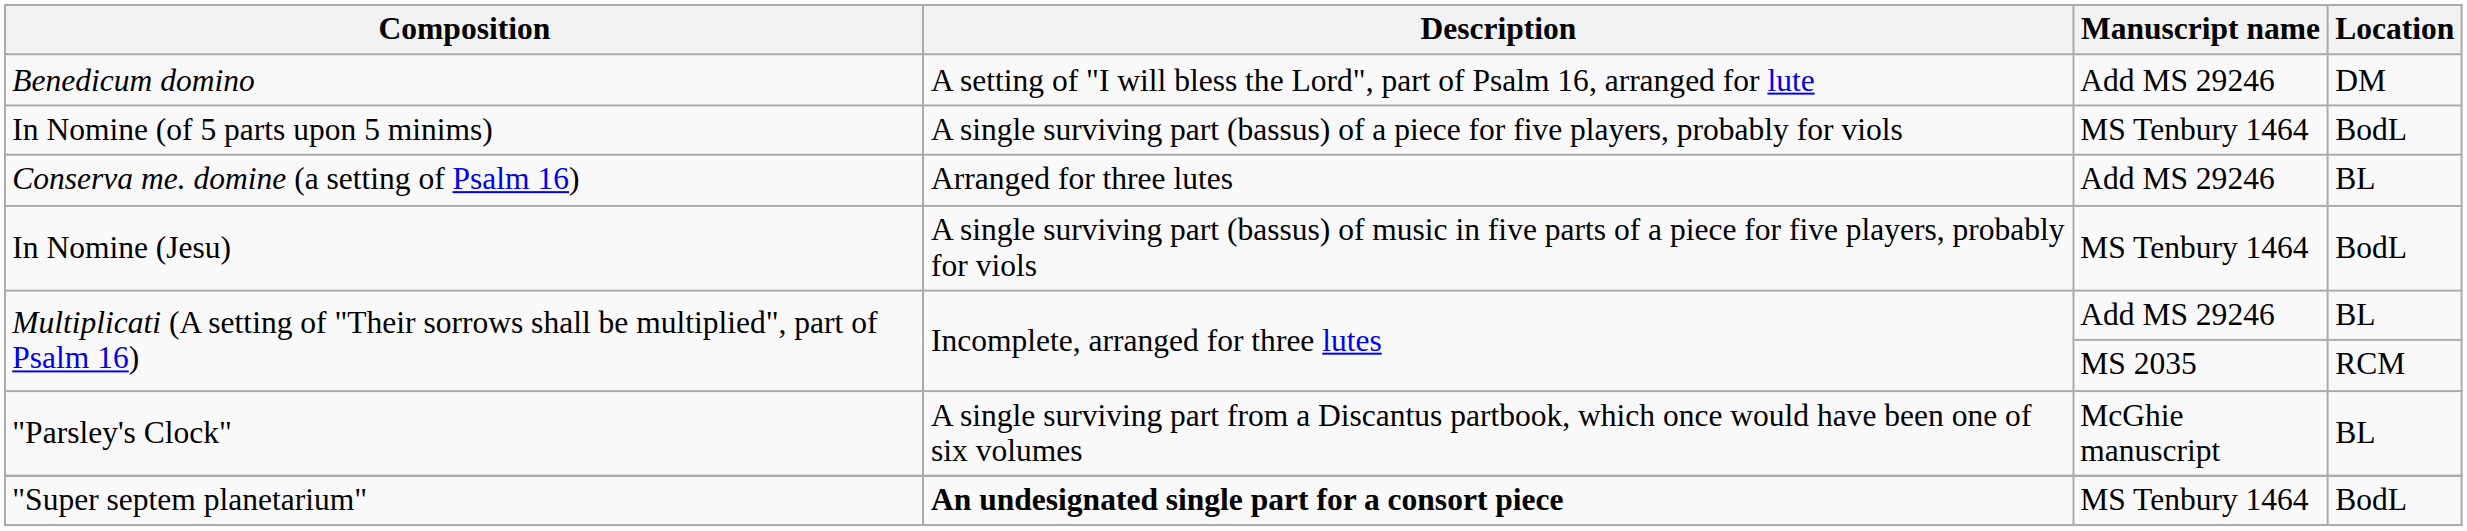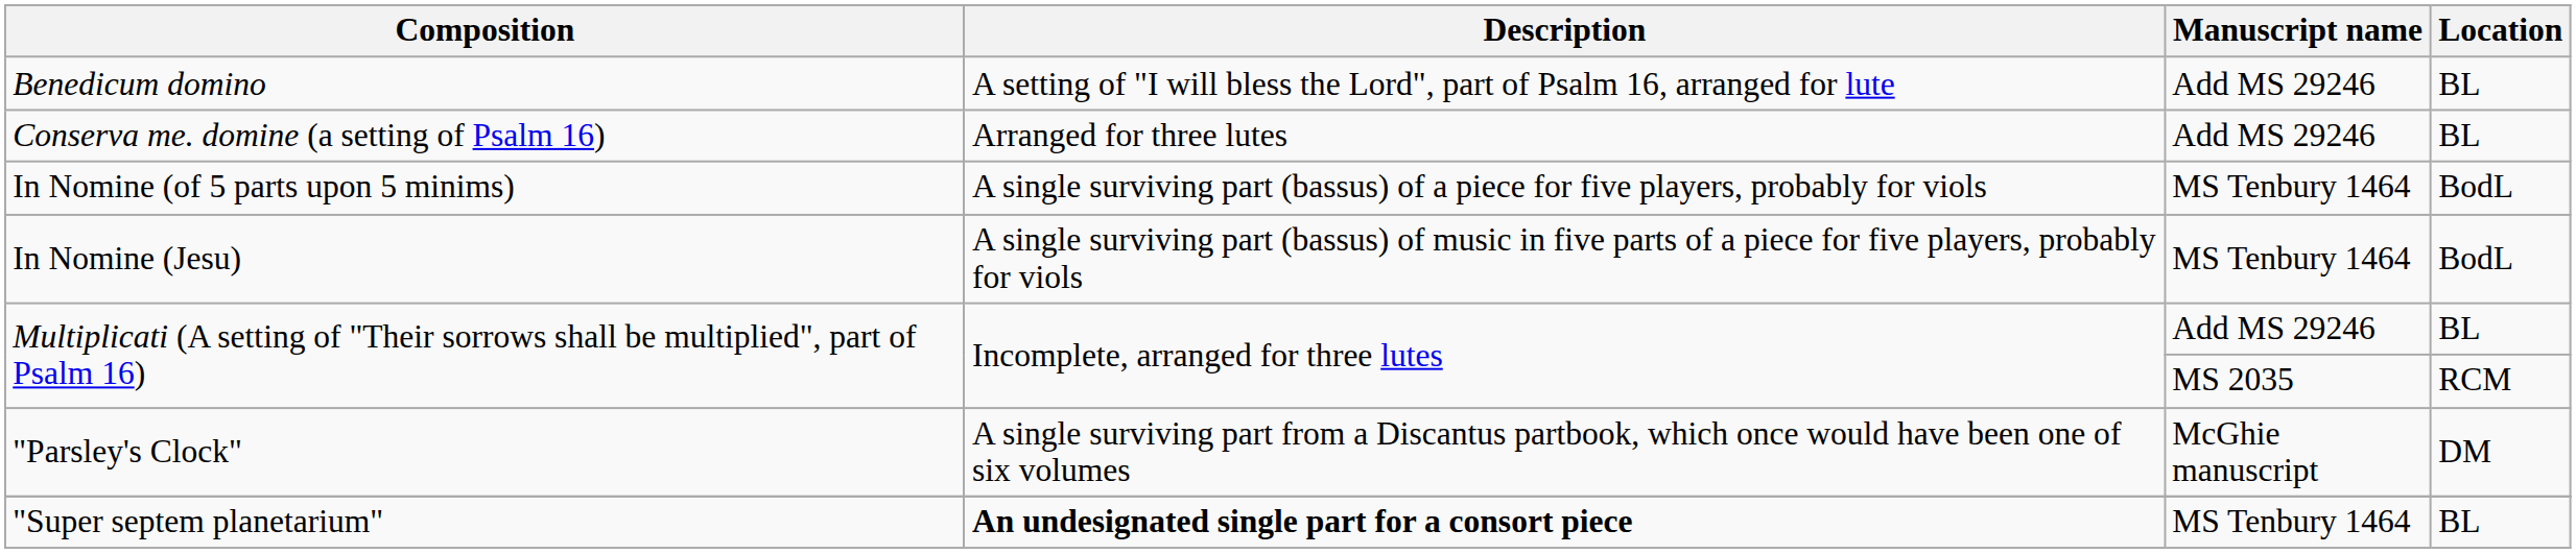Benedicum domino | Location: DM -> BL
rows swapped: Conserva me. domine (a setting of Psalm 16) <-> In Nomine (of 5 parts upon 5 minims)
"Parsley's Clock" | Location: BL -> DM
"Super septem planetarium" | Location: BodL -> BL
